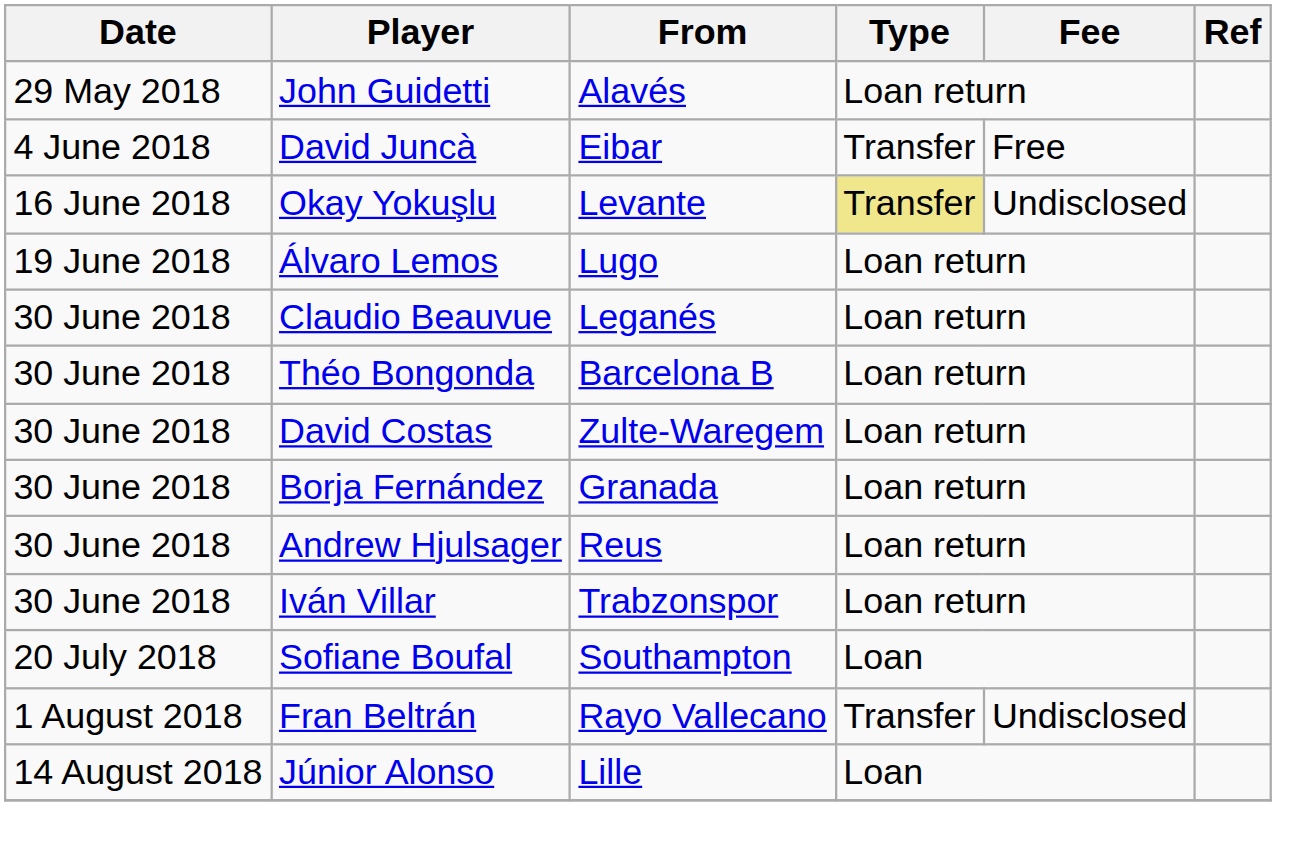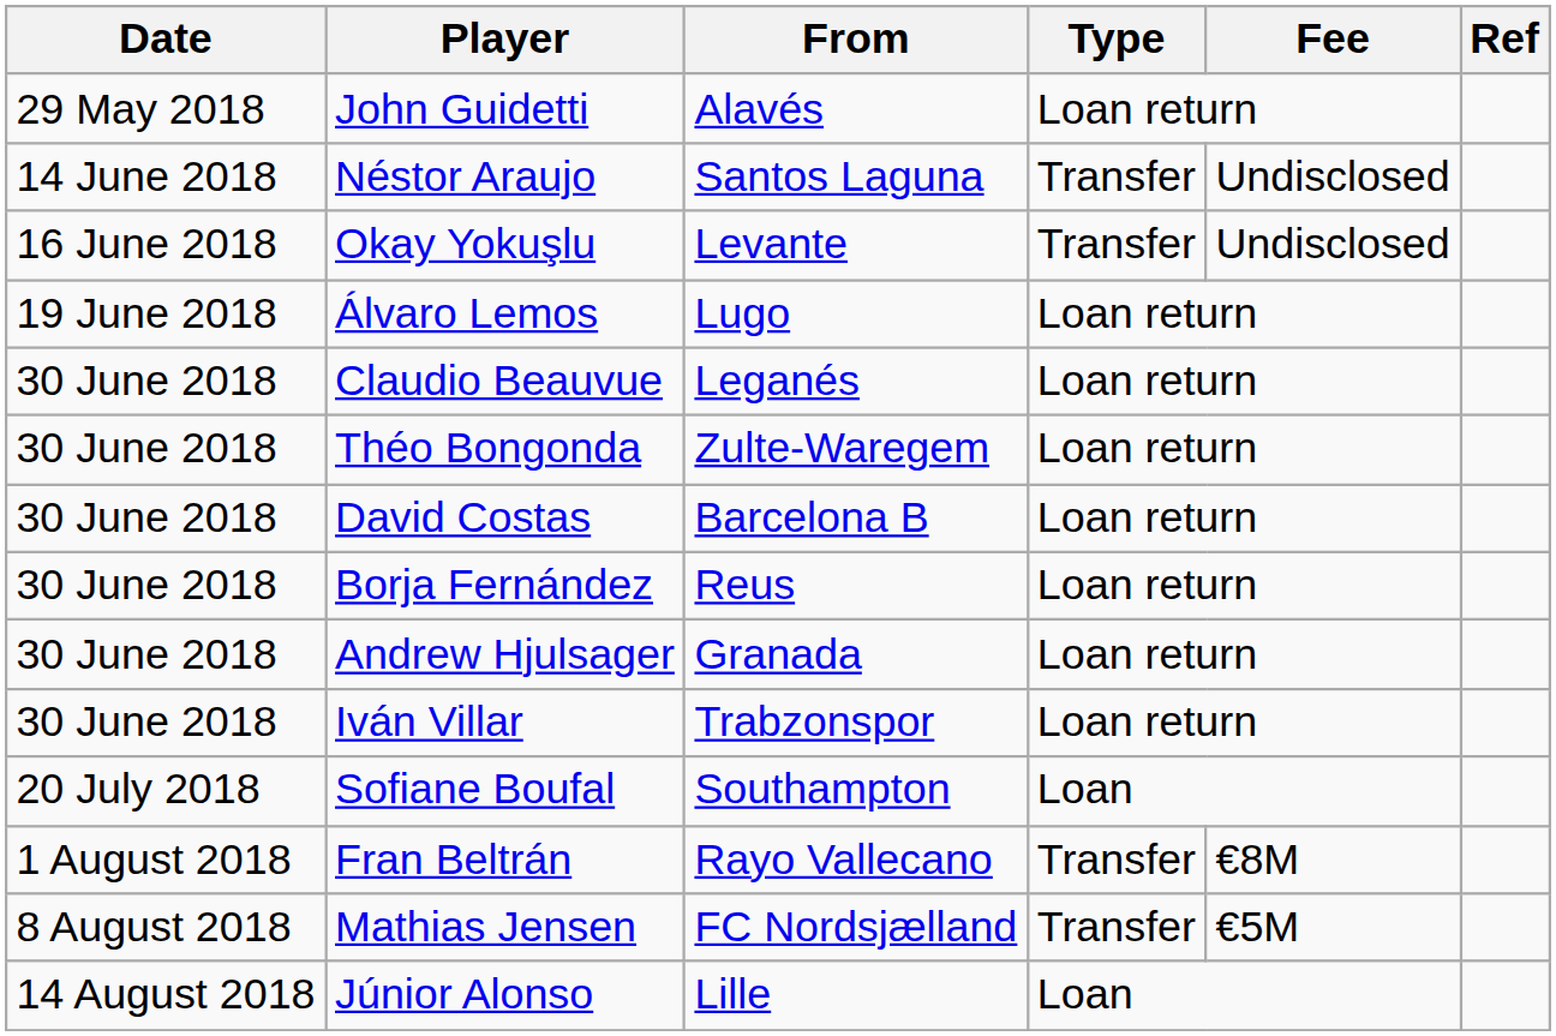- row: 4 June 2018 | David Juncà | Eibar | Transfer | Free
+ row: 14 June 2018 | Néstor Araujo | Santos Laguna | Transfer | Undisclosed
Okay Yokuşlu | Type: khaki background -> no background
Théo Bongonda | From: Barcelona B -> Zulte-Waregem
David Costas | From: Zulte-Waregem -> Barcelona B
Borja Fernández | From: Granada -> Reus
Andrew Hjulsager | From: Reus -> Granada
Fran Beltrán | Fee: Undisclosed -> €8M
+ row: 8 August 2018 | Mathias Jensen | FC Nordsjælland | Transfer | €5M
